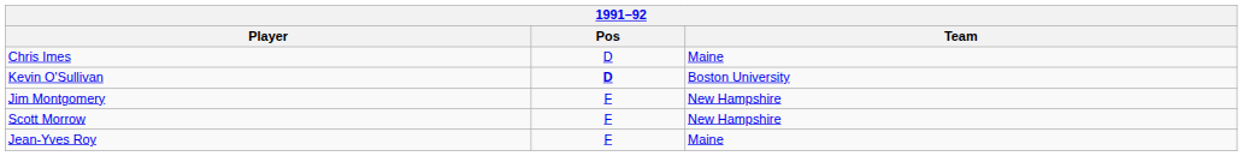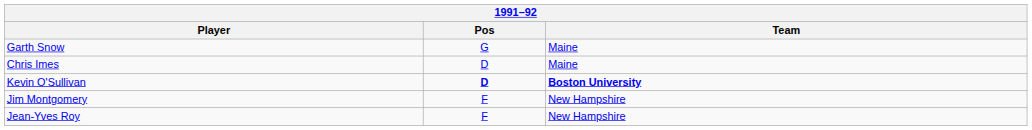+ row: Garth Snow | G | Maine
Kevin O'Sullivan | Team: normal -> bold
- row: Scott Morrow | F | New Hampshire
Jean-Yves Roy | Team: Maine -> New Hampshire
